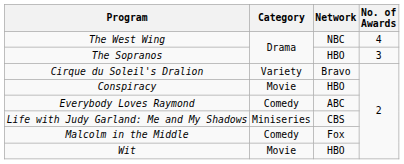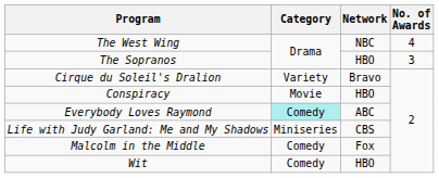Everybody Loves Raymond | Category: no background -> paleturquoise background
Wit | Category: Movie -> Comedy
